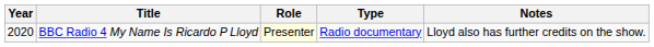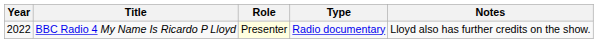BBC Radio 4 My Name Is Ricardo P Lloyd | Year: 2020 -> 2022
